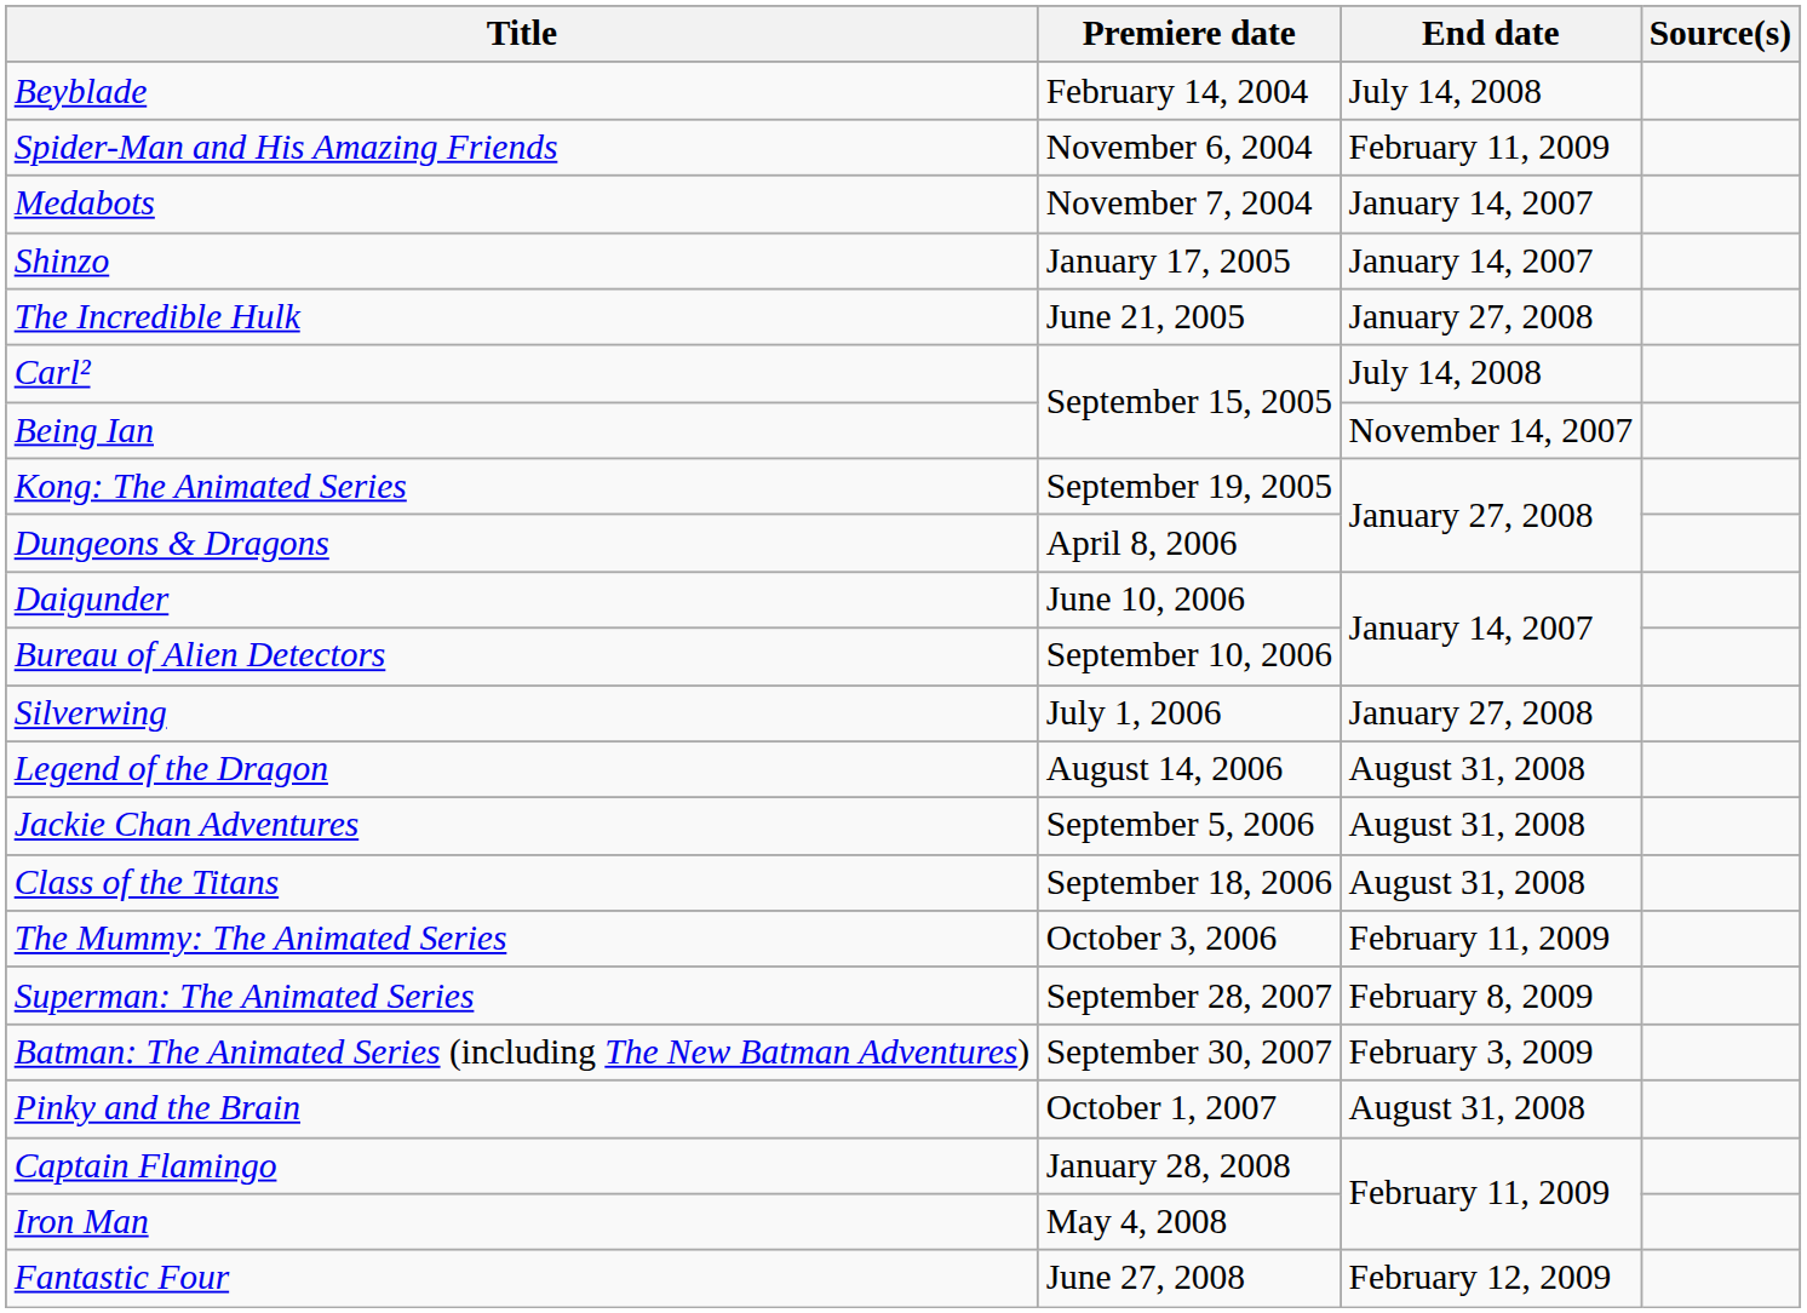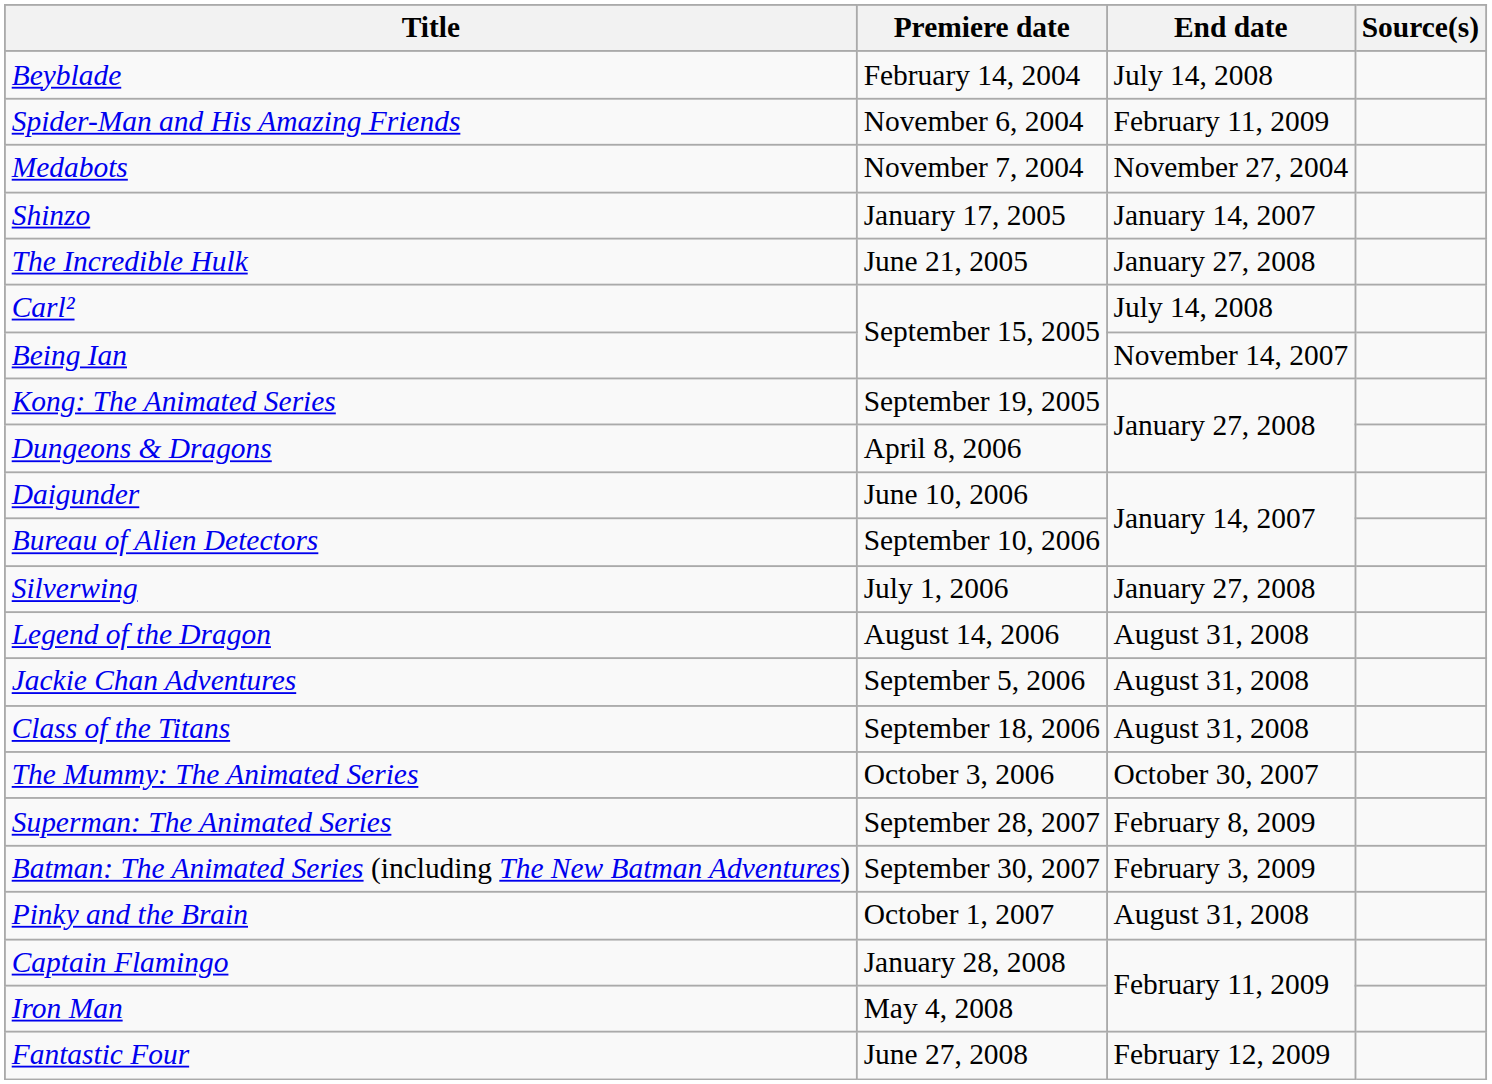Medabots | End date: January 14, 2007 -> November 27, 2004
The Mummy: The Animated Series | End date: February 11, 2009 -> October 30, 2007
